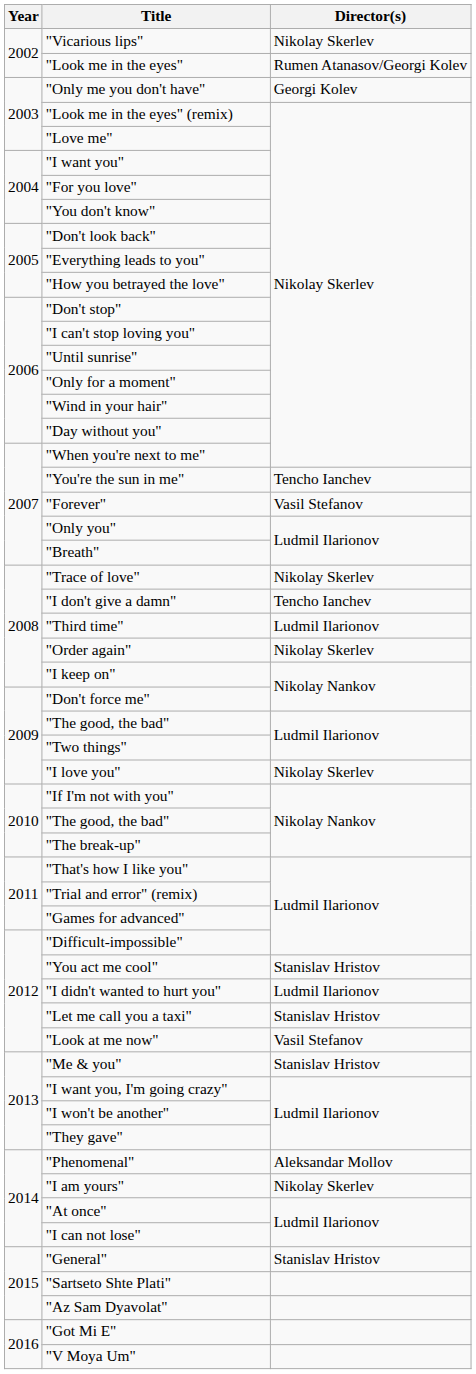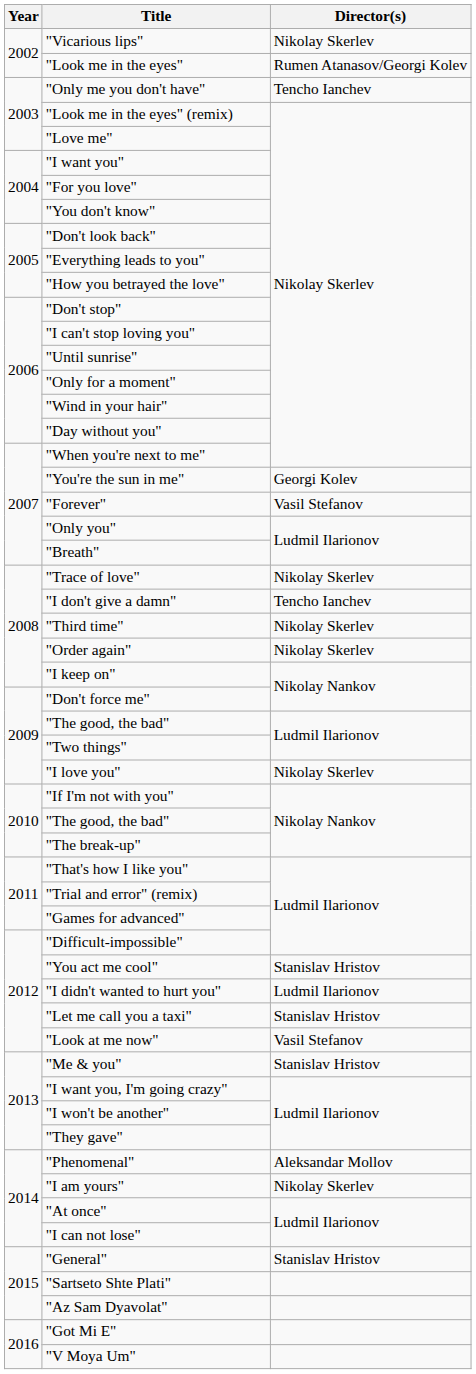"Only me you don't have" | Director(s): Georgi Kolev -> Tencho Ianchev
"You're the sun in me" | Director(s): Tencho Ianchev -> Georgi Kolev
"Third time" | Director(s): Ludmil Ilarionov -> Nikolay Skerlev
